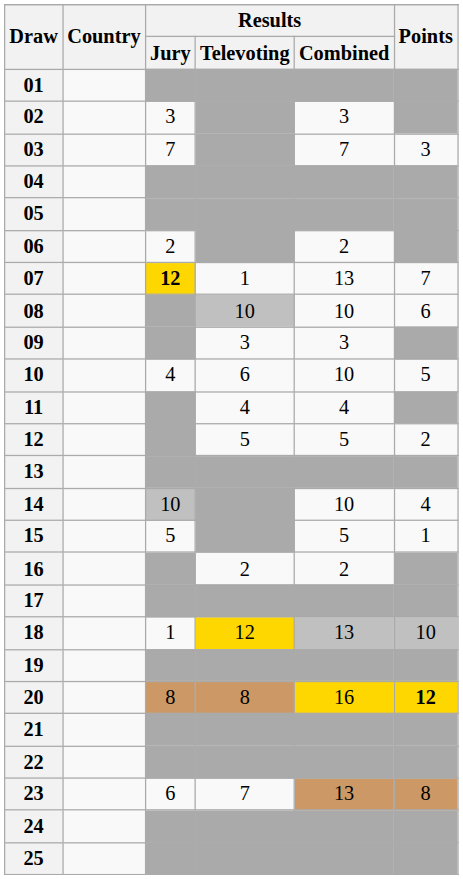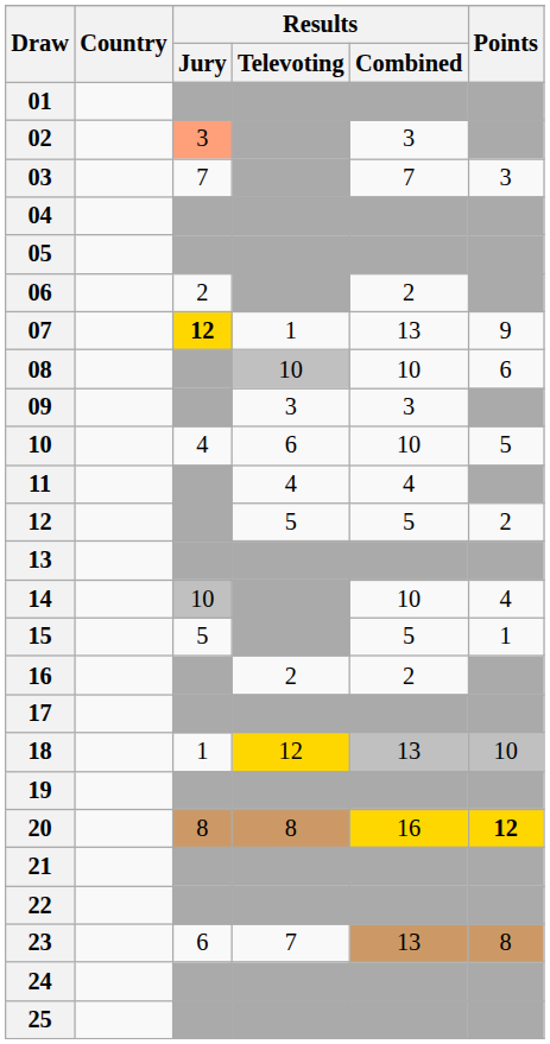02 | Results / Jury: no background -> lightsalmon background
07 | Points: 7 -> 9
